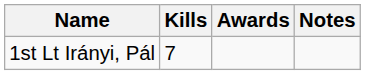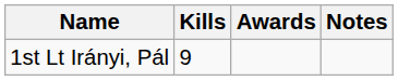1st Lt Irányi, Pál | Kills: 7 -> 9
